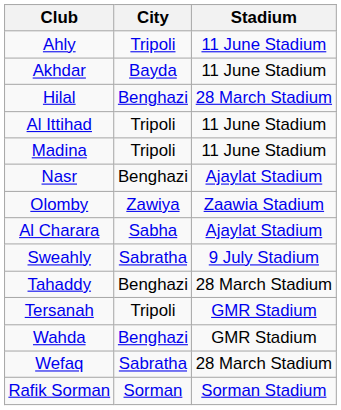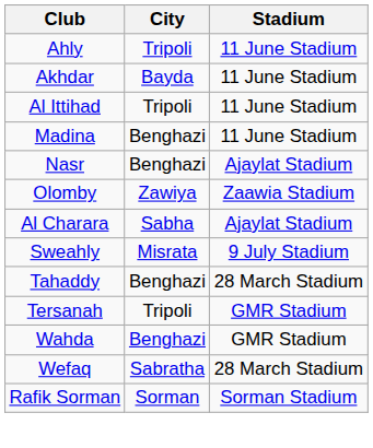- row: Hilal | Benghazi | 28 March Stadium
Madina | City: Tripoli -> Benghazi
Sweahly | City: Sabratha -> Misrata
